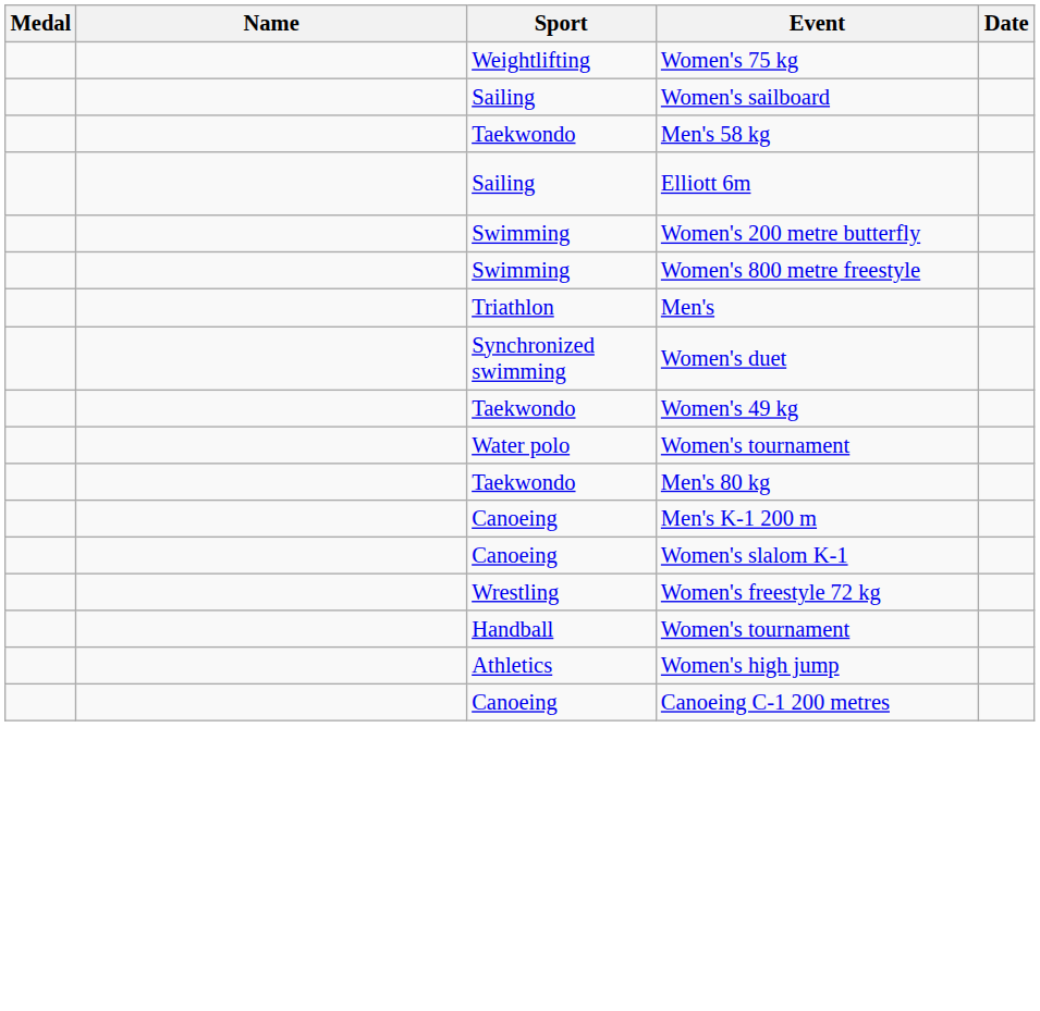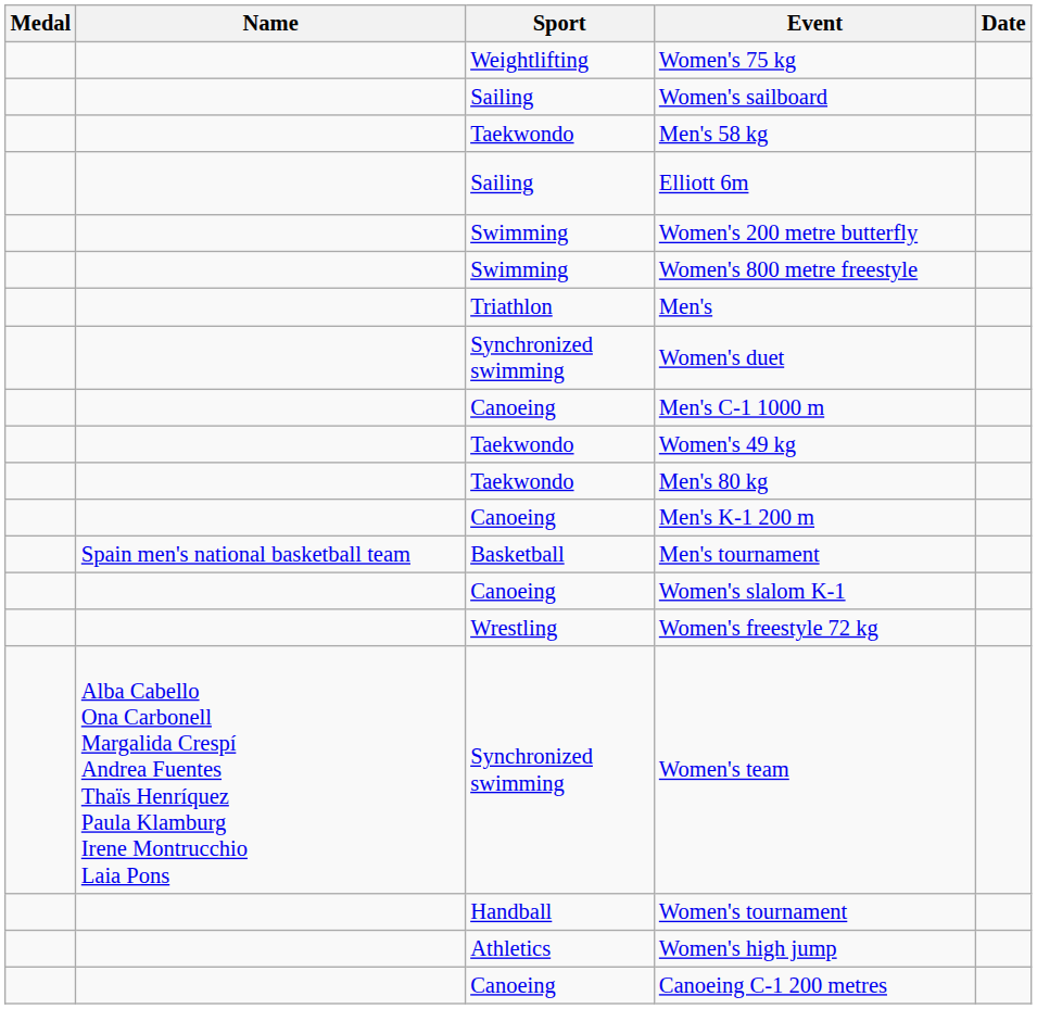+ row: Canoeing | Men's C-1 1000 m
- row: Water polo | Women's tournament
+ row: Spain men's national basketball team | Basketball | Men's tournament
+ row: Alba Cabello Ona Carbonell Margalida Crespí Andrea Fuentes Thaïs Henríquez Paula Klamburg Irene Montrucchio Laia Pons | Synchronized swimming | Women's team
